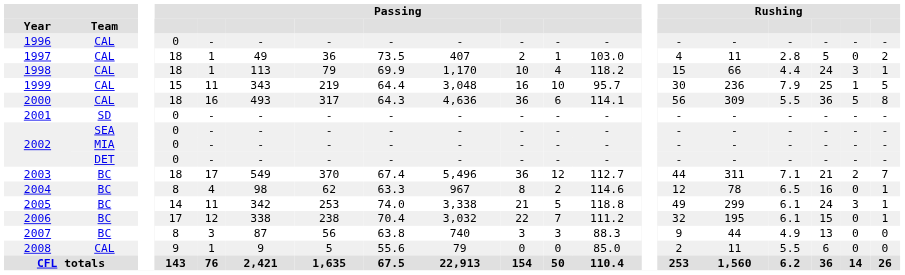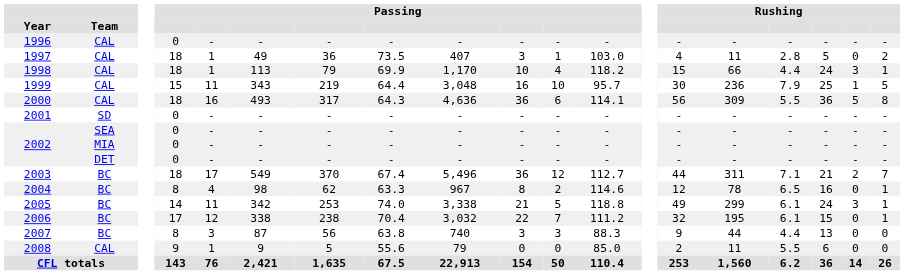1997 | column 10: 2 -> 3
2007 | column 16: 4.9 -> 4.4
